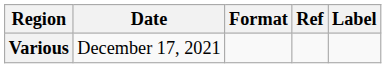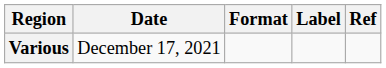columns swapped: Label <-> Ref
